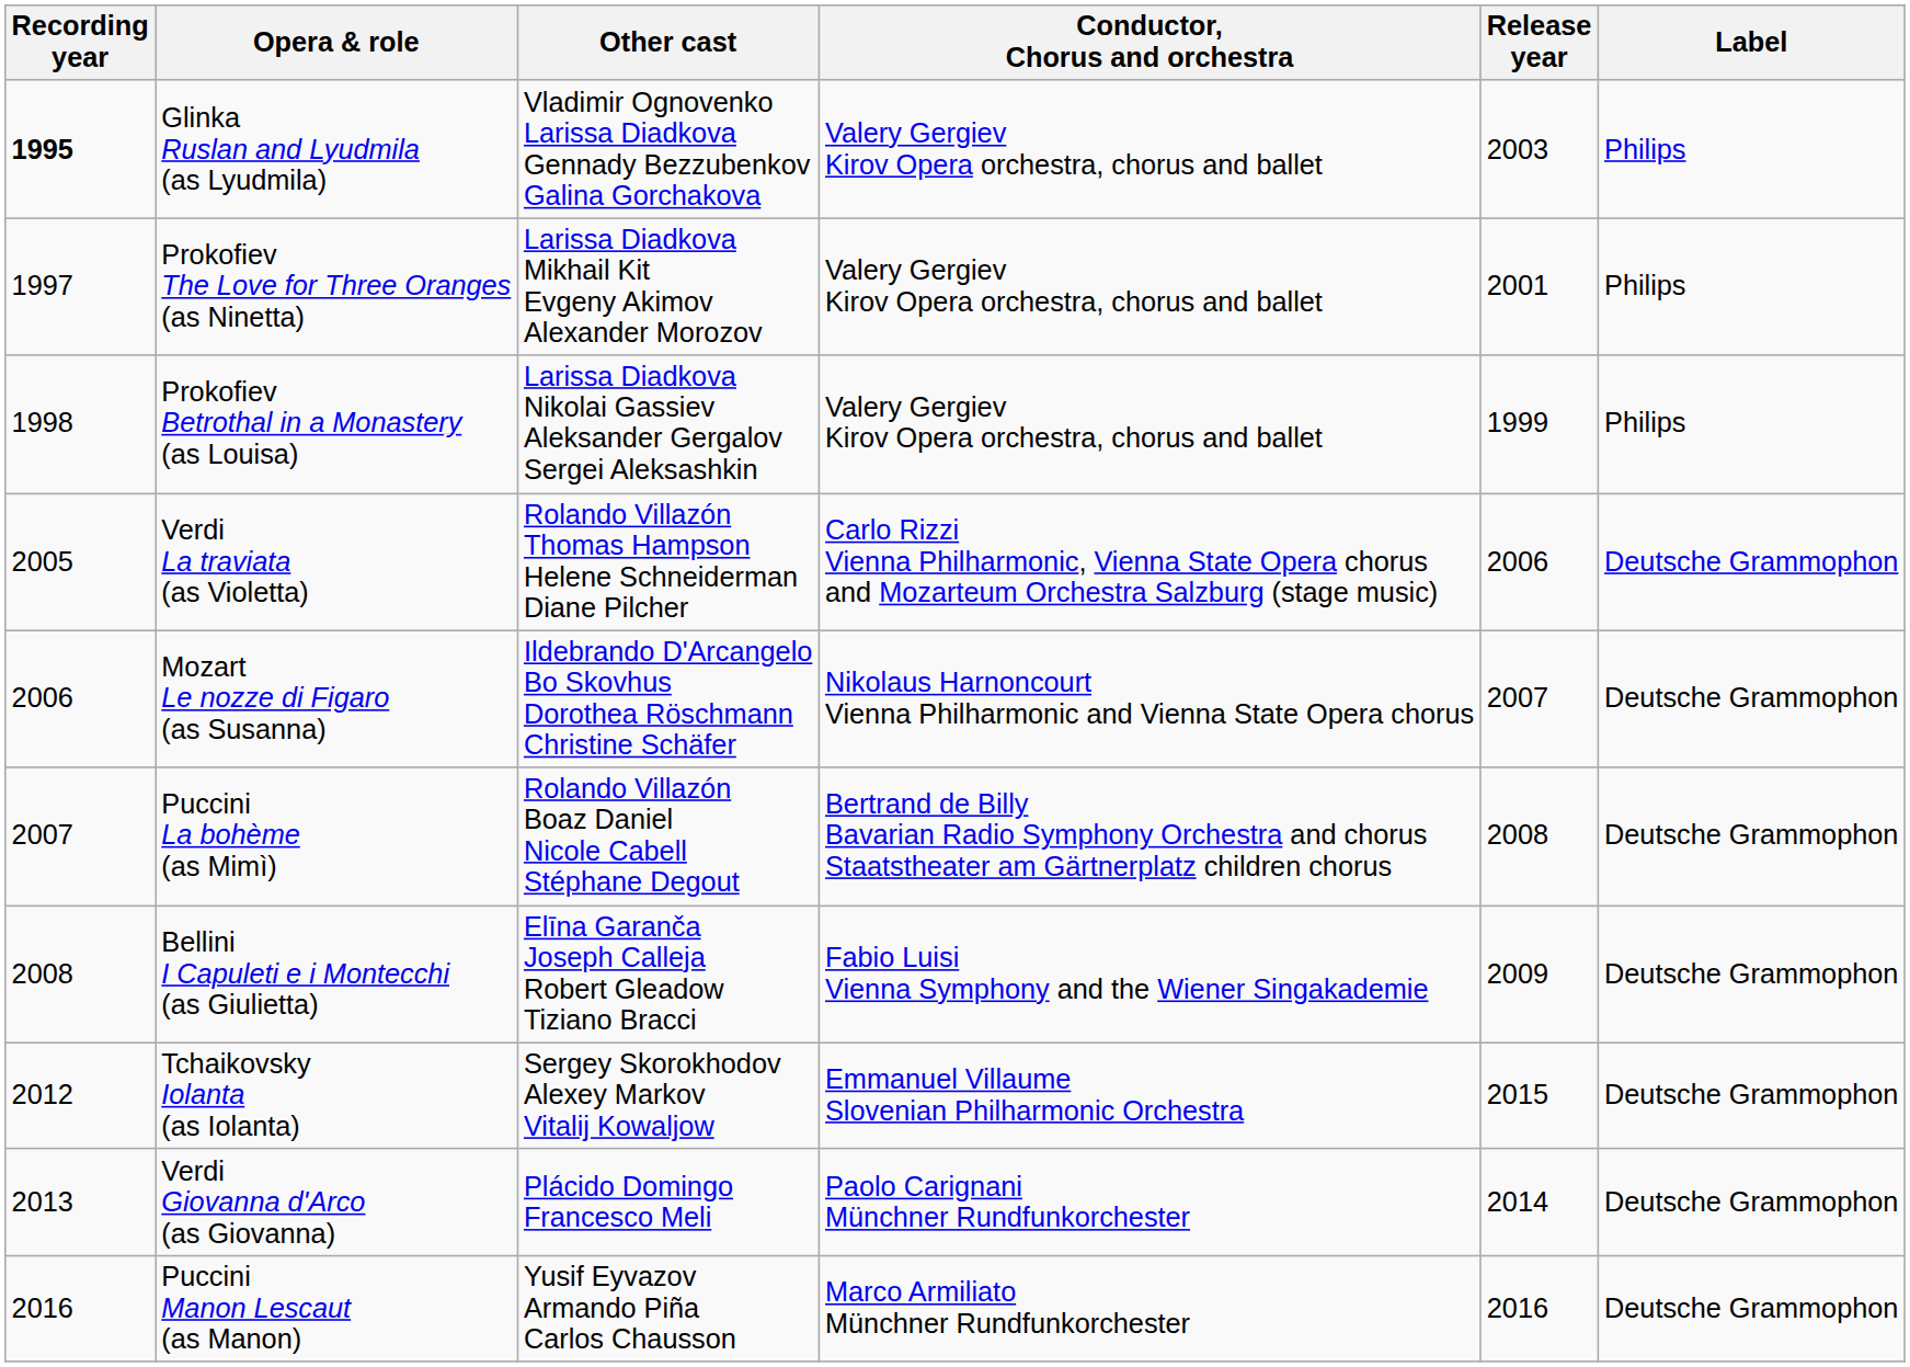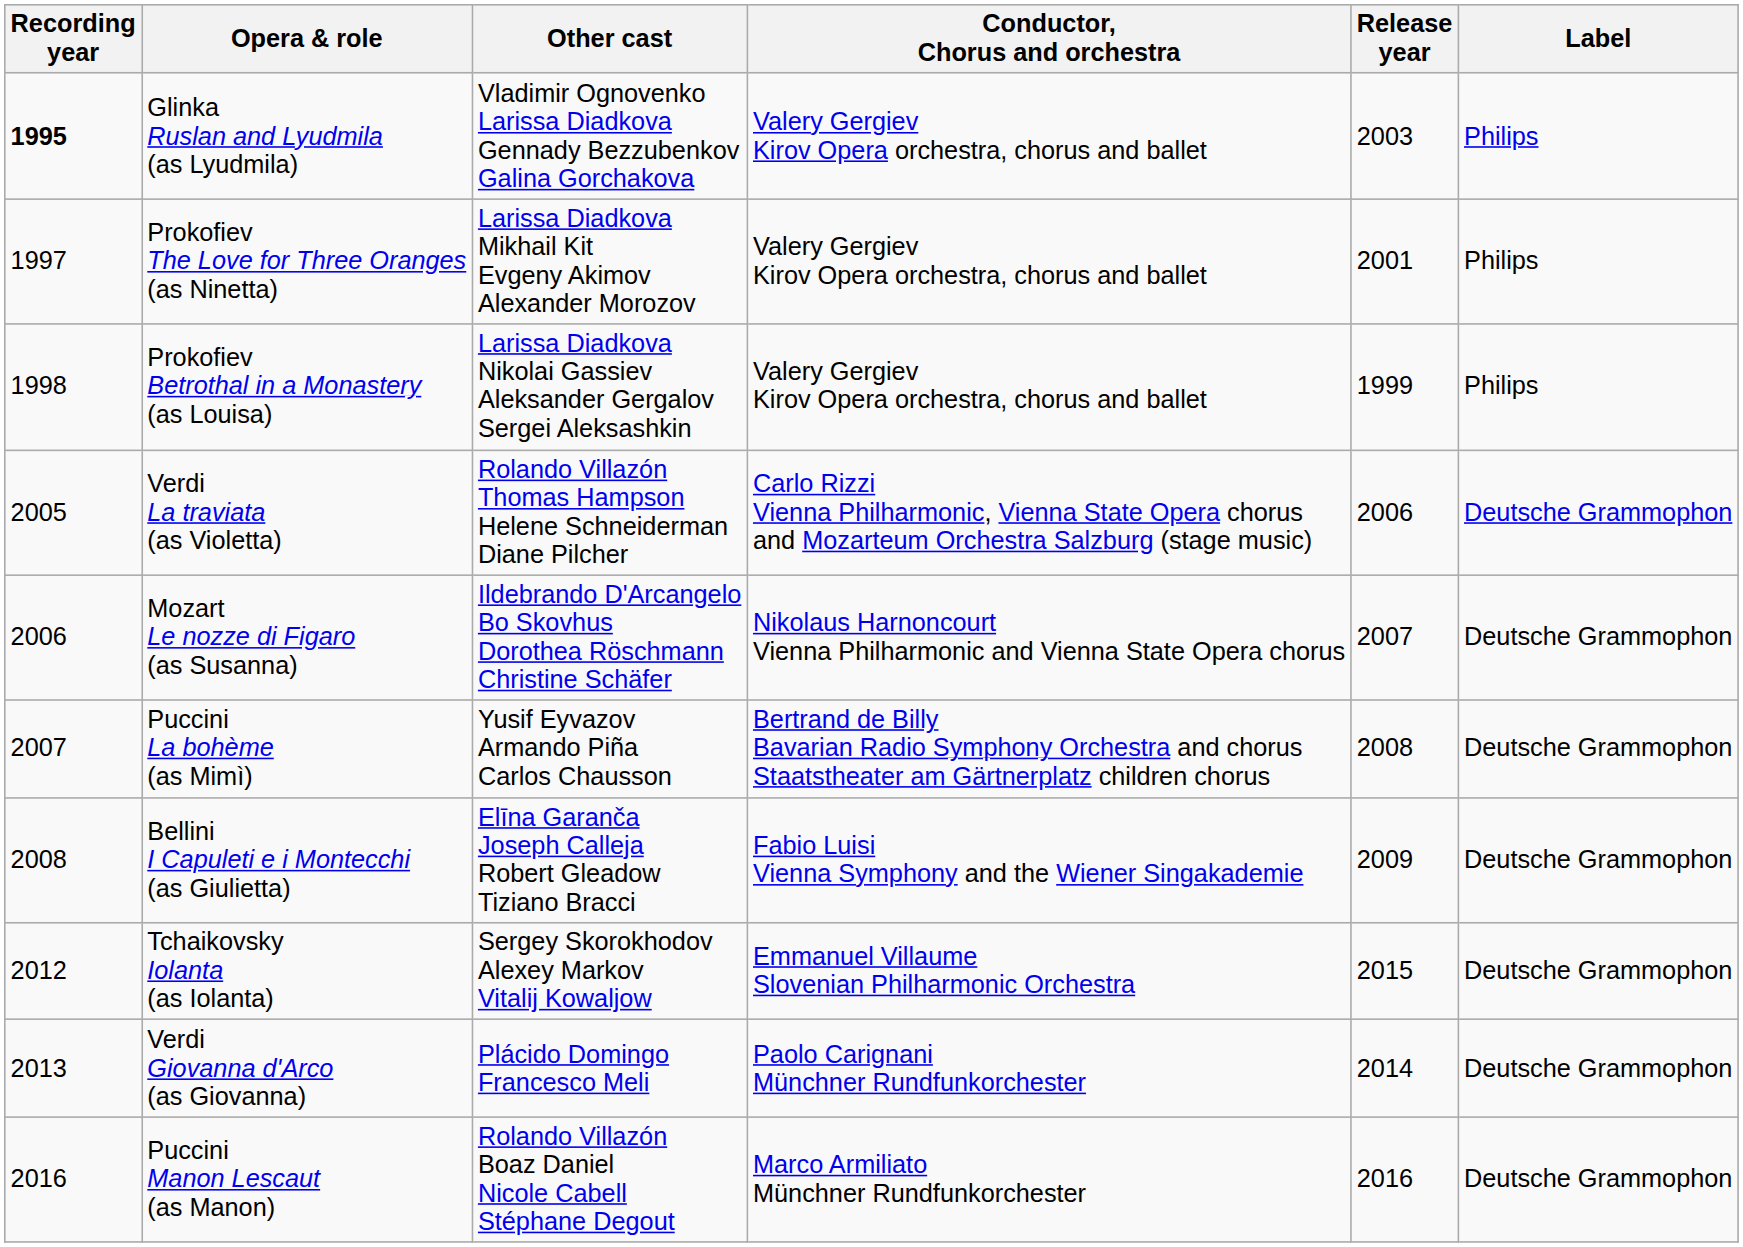Puccini La bohème (as Mimì) | Other cast: Rolando Villazón Boaz Daniel Nicole Cabell Stéphane Degout -> Yusif Eyvazov Armando Piña Carlos Chausson
Puccini Manon Lescaut (as Manon) | Other cast: Yusif Eyvazov Armando Piña Carlos Chausson -> Rolando Villazón Boaz Daniel Nicole Cabell Stéphane Degout
